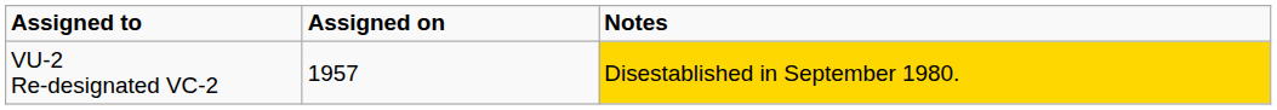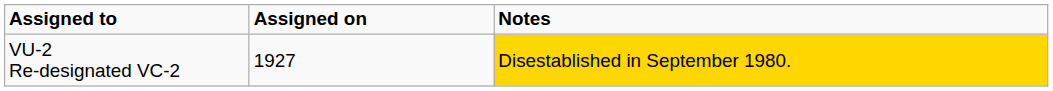VU-2 Re-designated VC-2 | Assigned on: 1957 -> 1927
